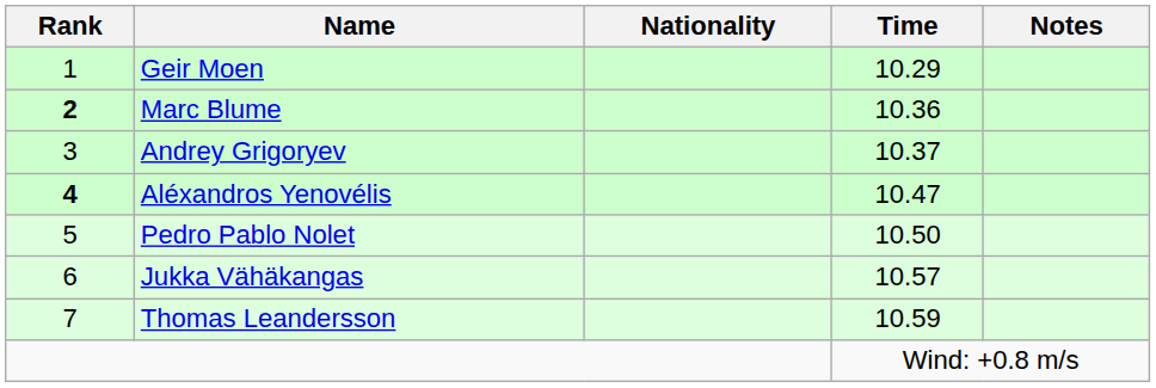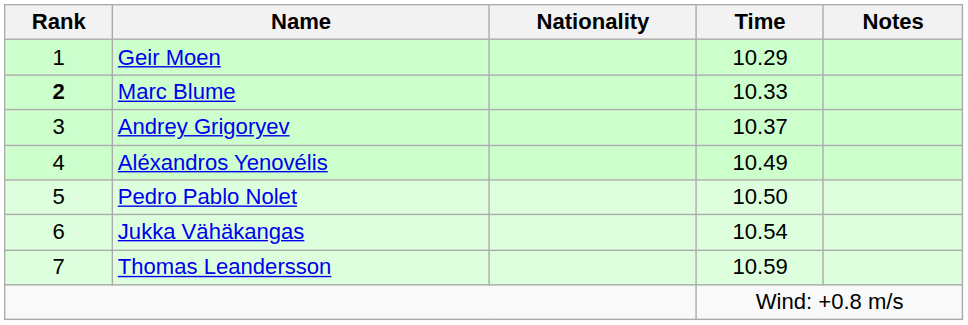Marc Blume | Time: 10.36 -> 10.33
Aléxandros Yenovélis | Rank: bold -> normal
Aléxandros Yenovélis | Time: 10.47 -> 10.49
Jukka Vähäkangas | Time: 10.57 -> 10.54
